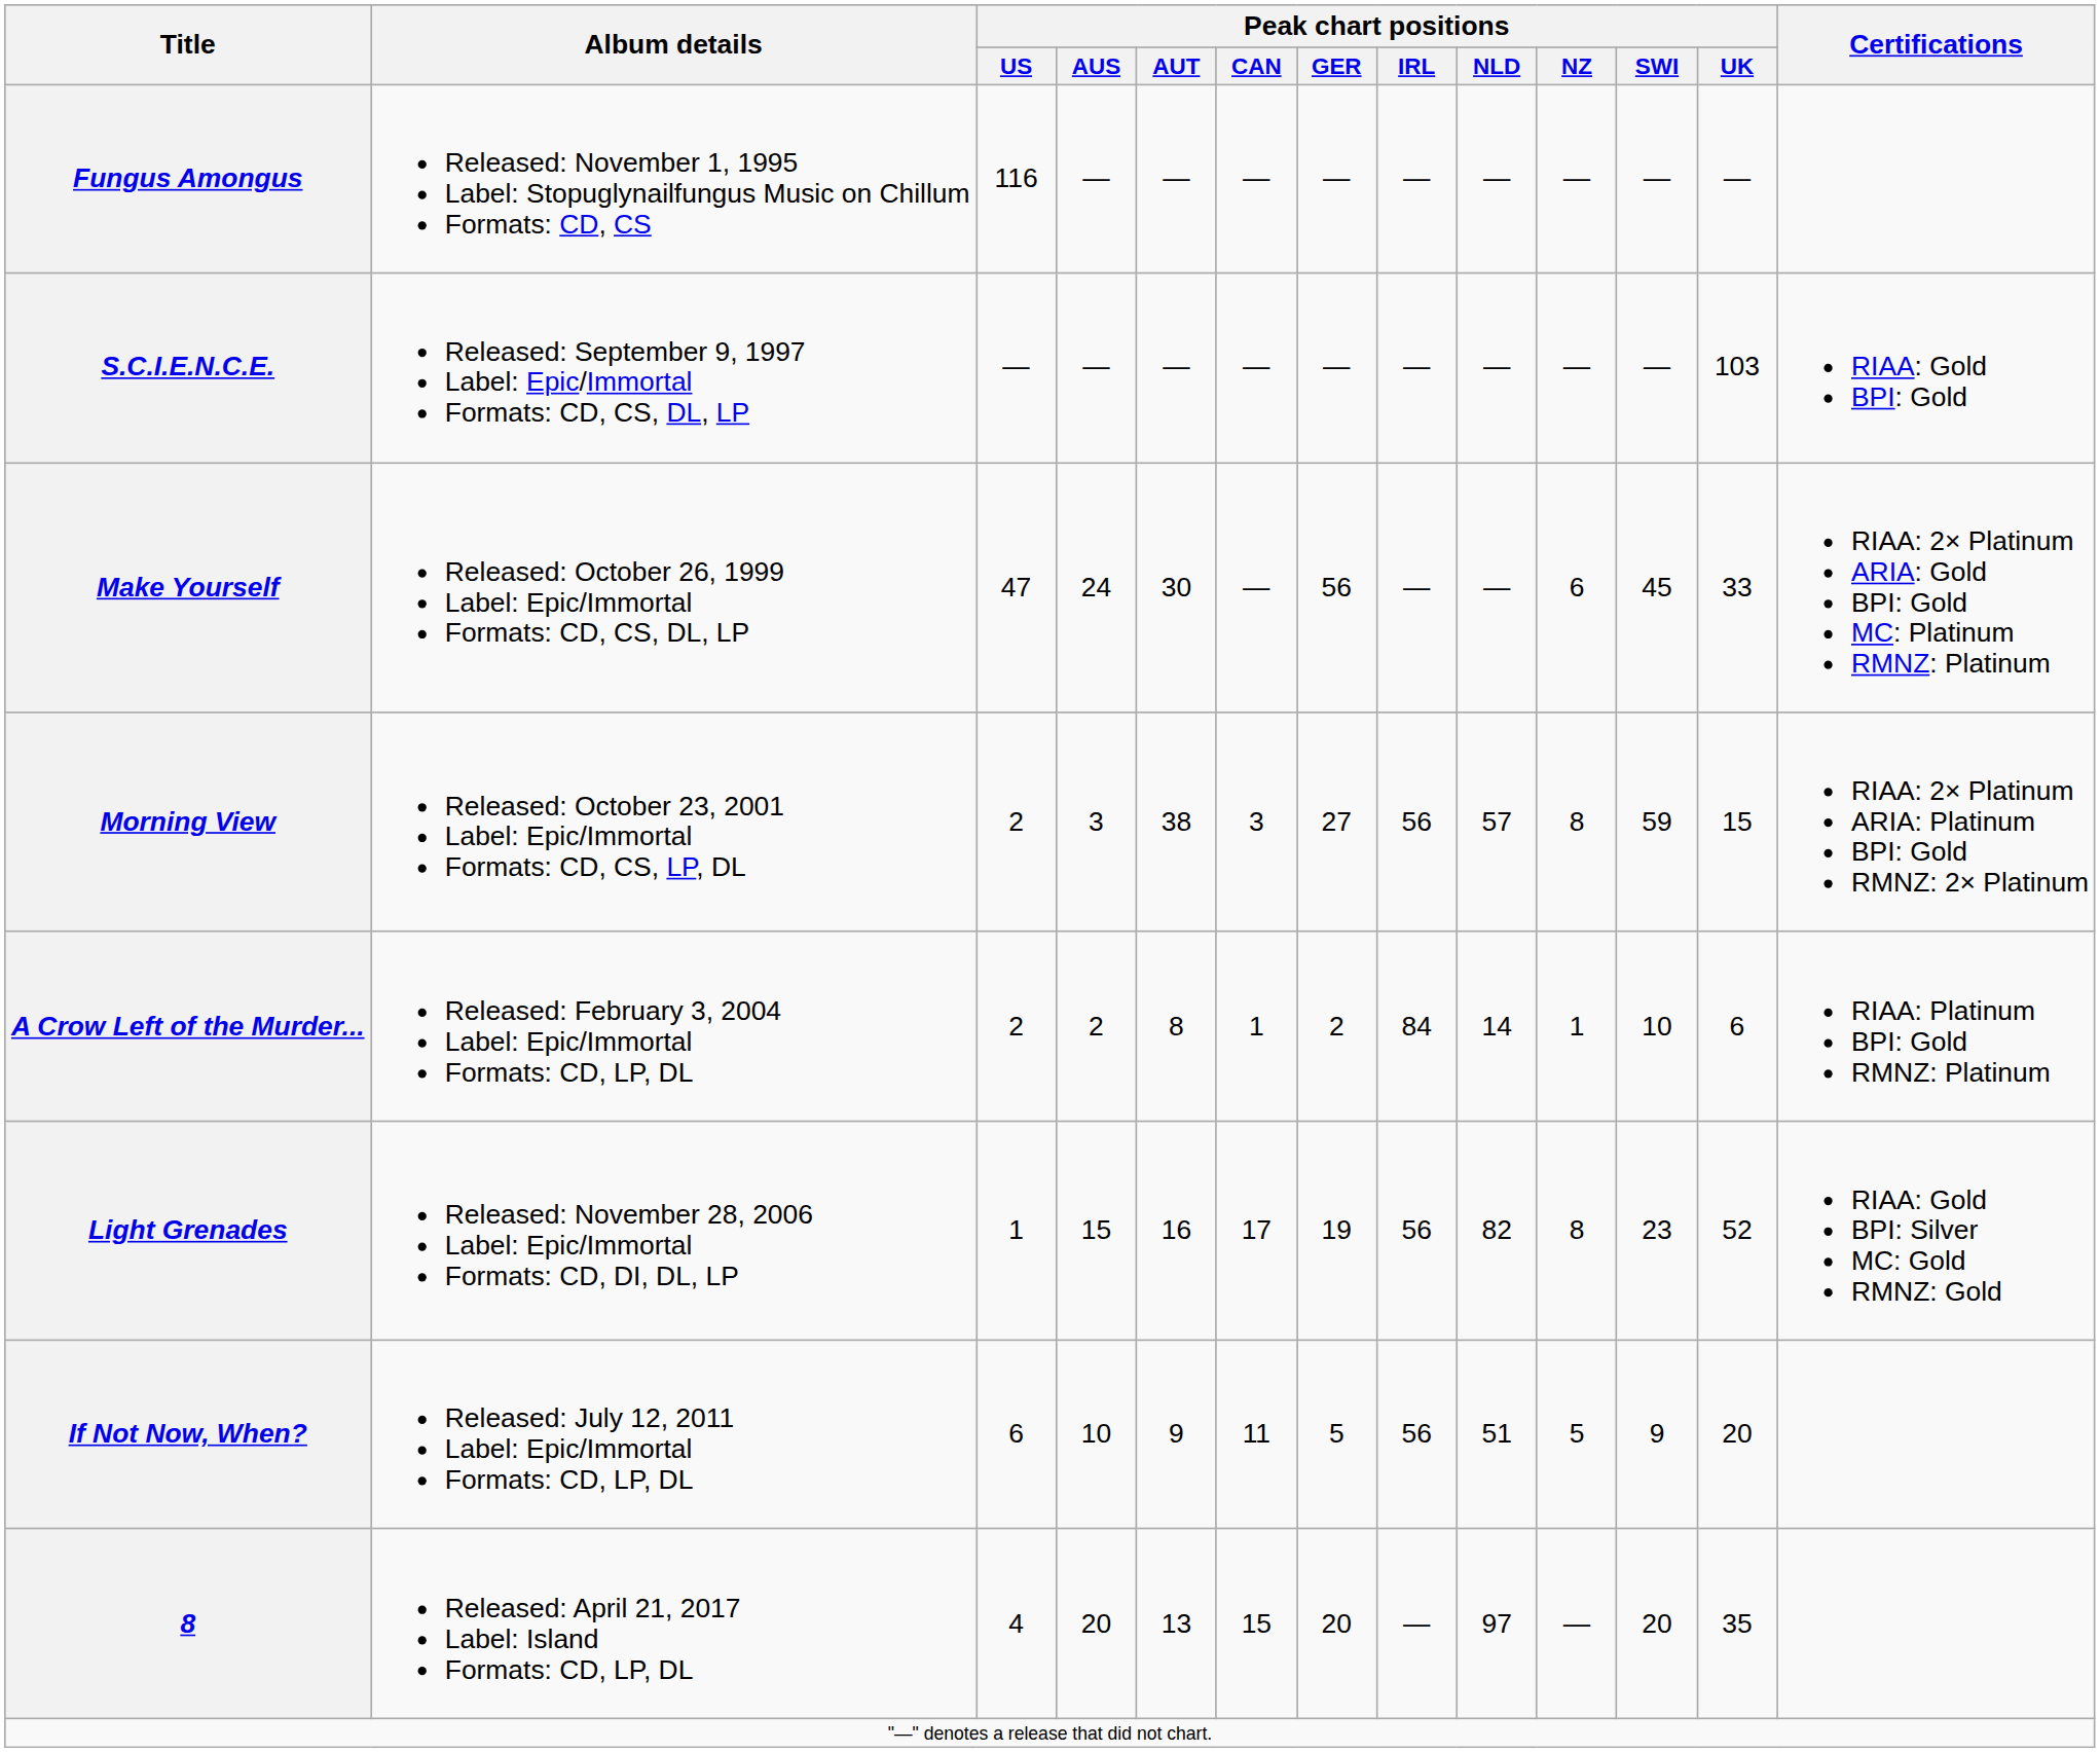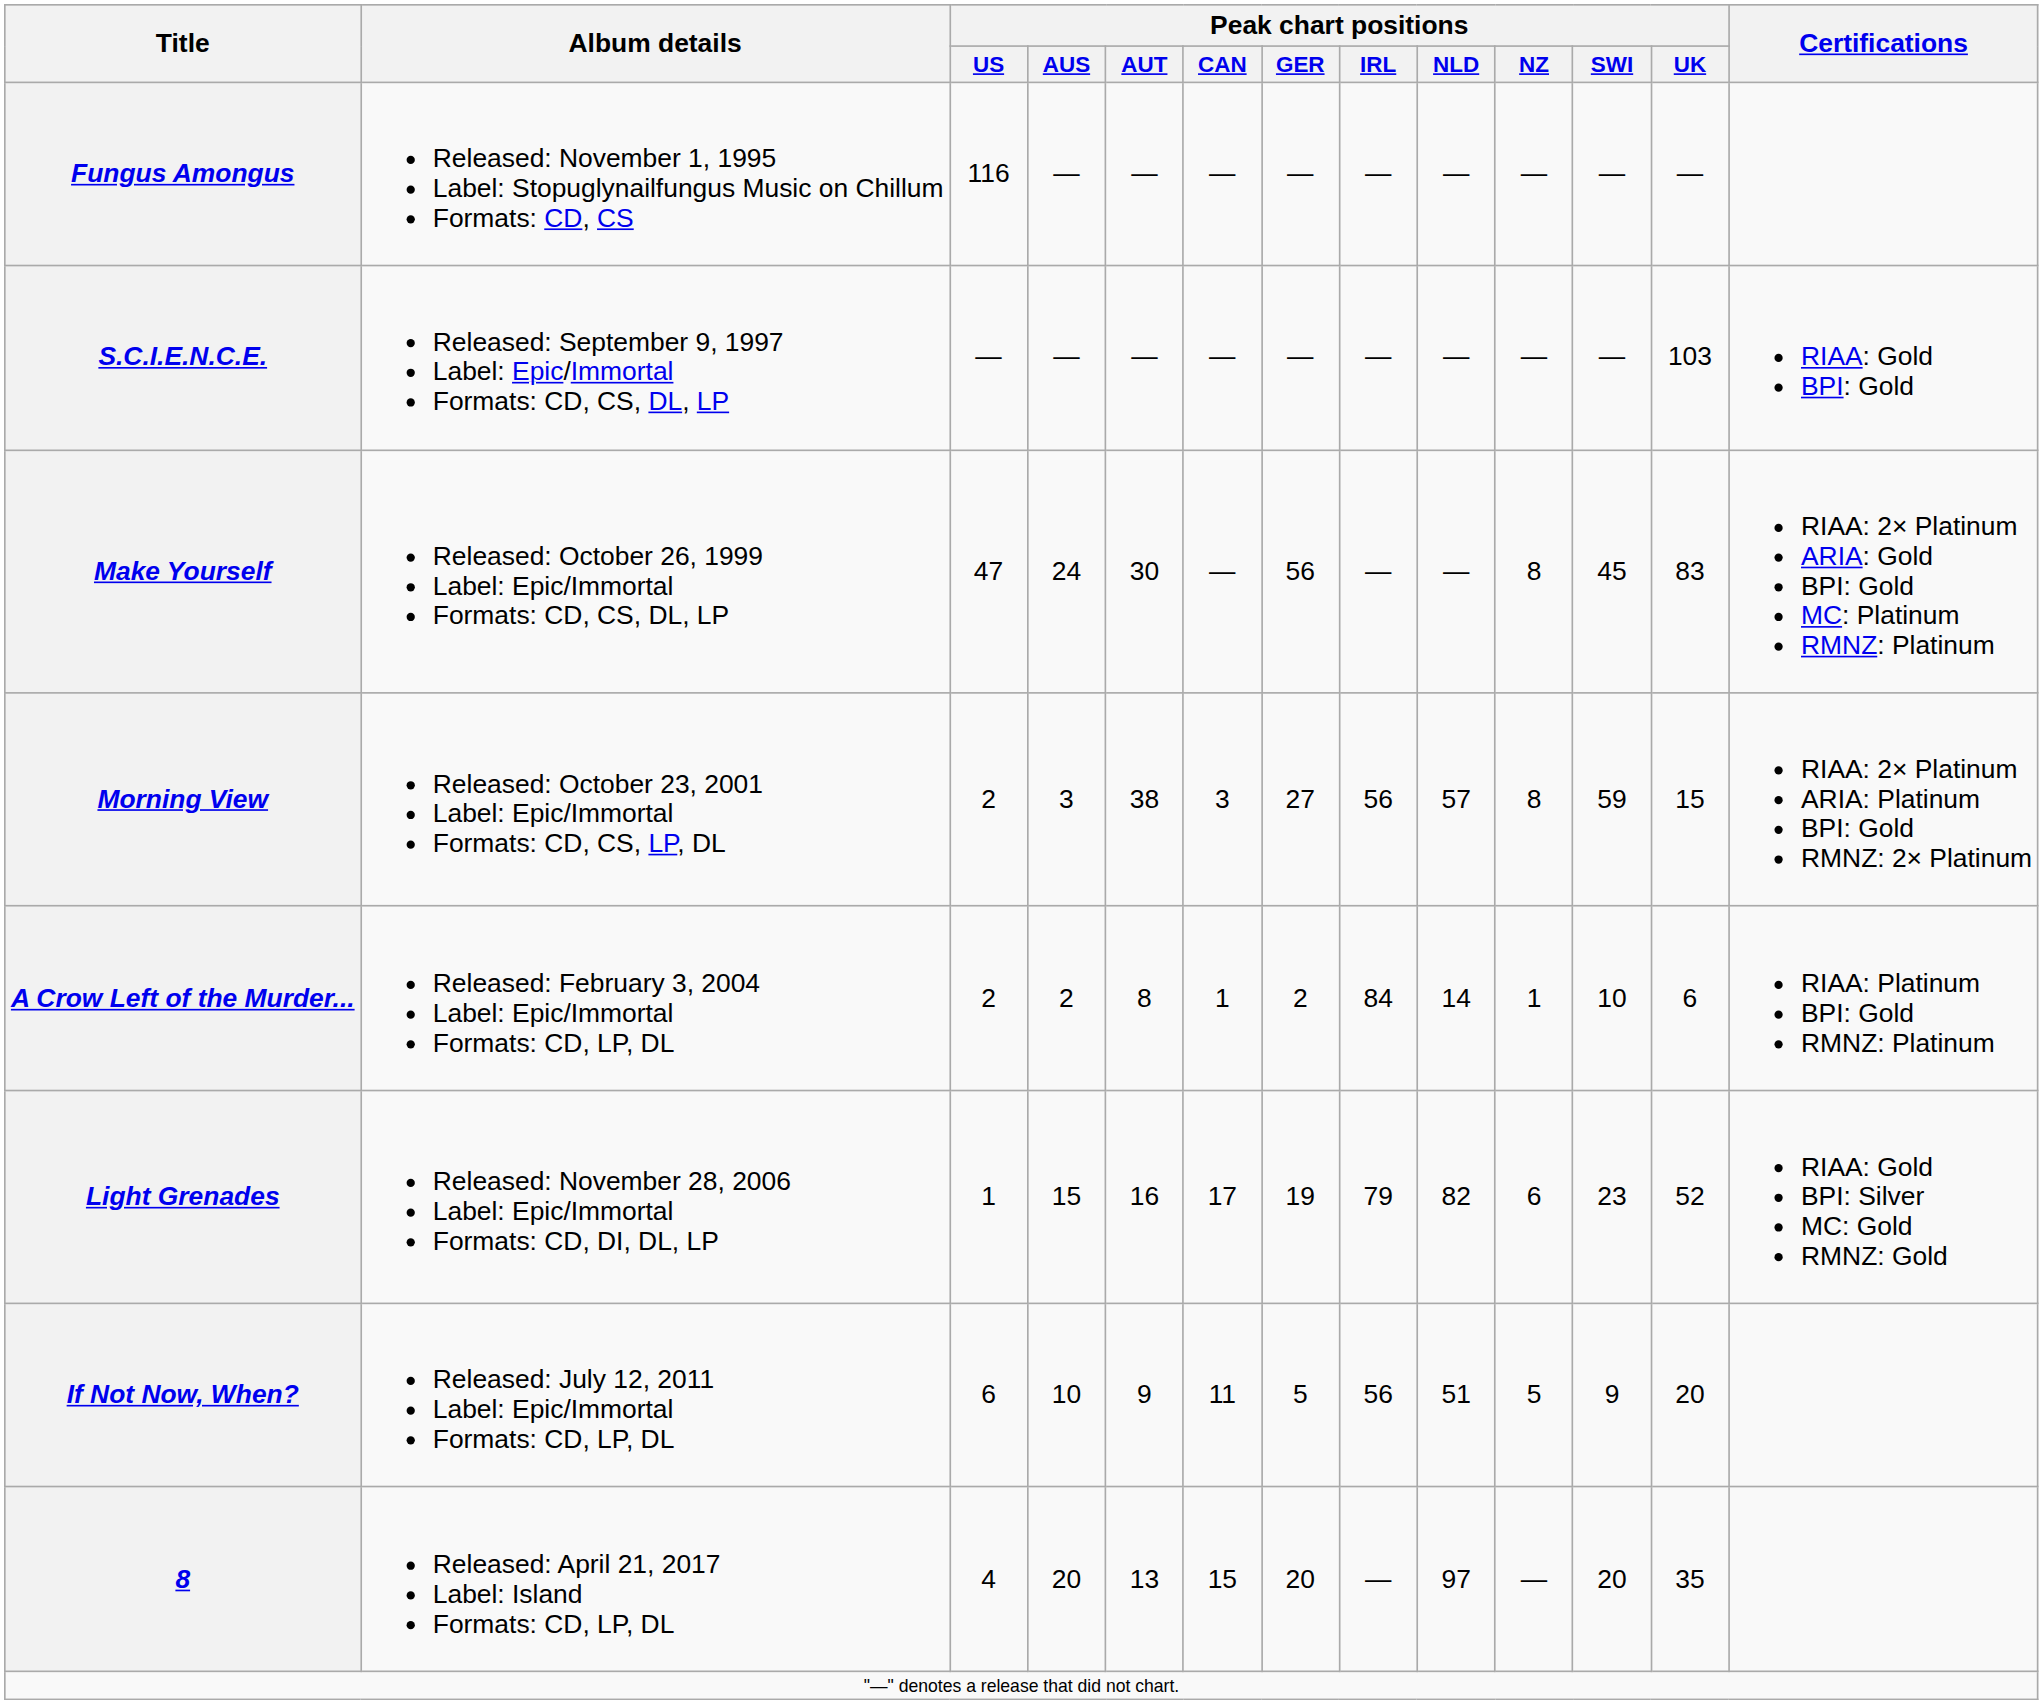Make Yourself | Peak chart positions / NZ: 6 -> 8
Make Yourself | Peak chart positions / UK: 33 -> 83
Light Grenades | Peak chart positions / IRL: 56 -> 79
Light Grenades | Peak chart positions / NZ: 8 -> 6
